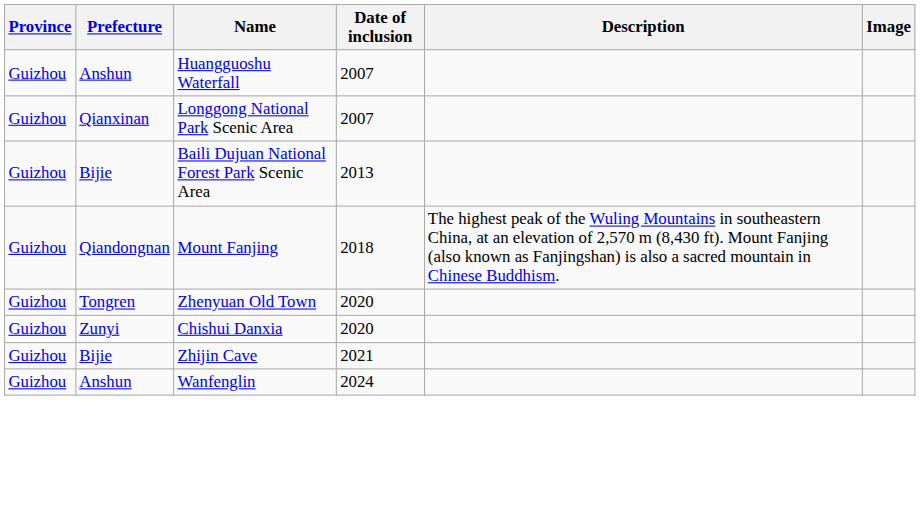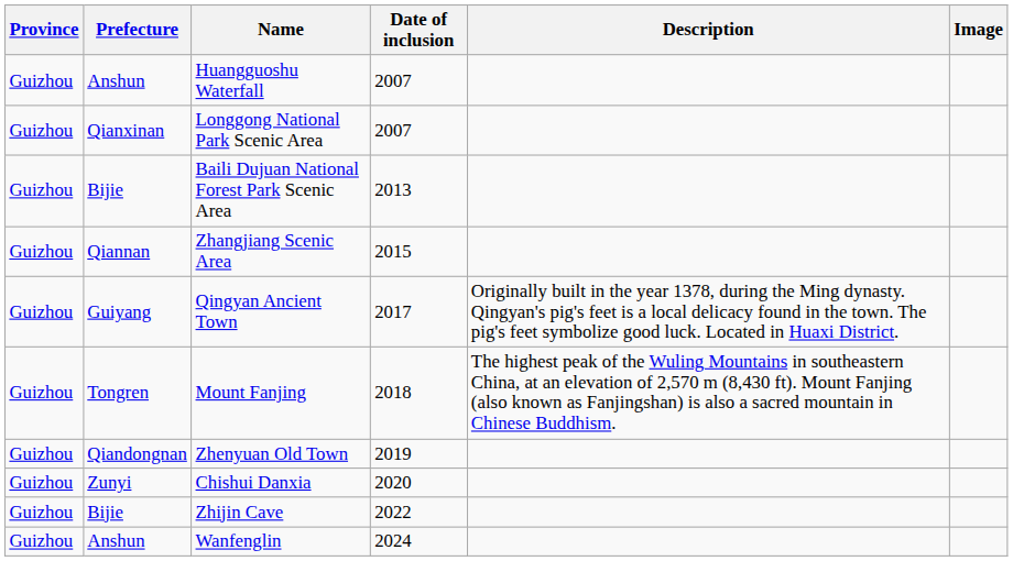+ row: Guizhou | Qiannan | Zhangjiang Scenic Area | 2015
+ row: Guizhou | Guiyang | Qingyan Ancient Town | 2017 | Originally built in the year 1378, during the Ming dynasty. Qingyan's pig's feet is a local delicacy found in the town. The pig's feet symbolize good luck. Located in Huaxi District.
Mount Fanjing | Prefecture: Qiandongnan -> Tongren
Zhenyuan Old Town | Prefecture: Tongren -> Qiandongnan
Zhenyuan Old Town | Date of inclusion: 2020 -> 2019
Zhijin Cave | Date of inclusion: 2021 -> 2022
